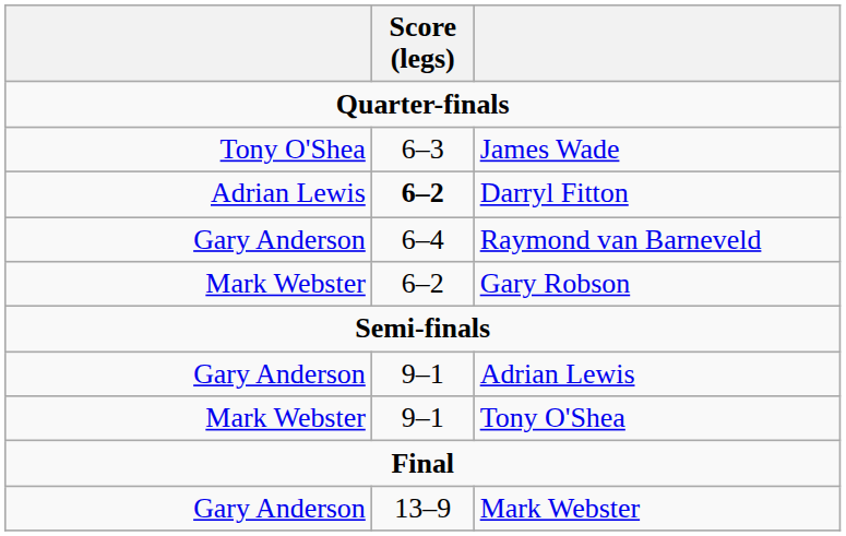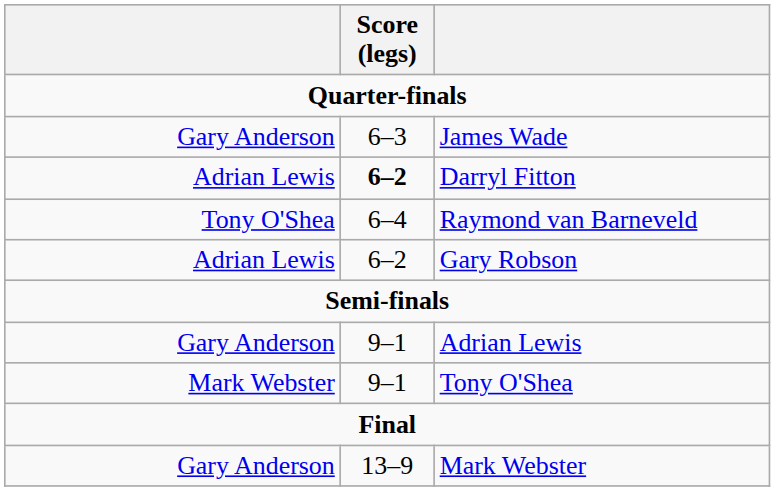James Wade | column 1: Tony O'Shea -> Gary Anderson
Raymond van Barneveld | column 1: Gary Anderson -> Tony O'Shea
Gary Robson | column 1: Mark Webster -> Adrian Lewis
